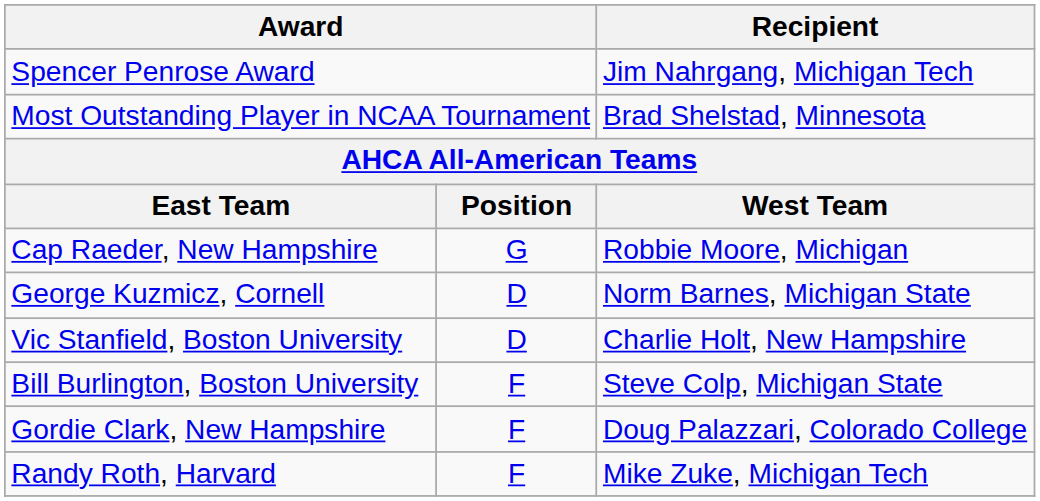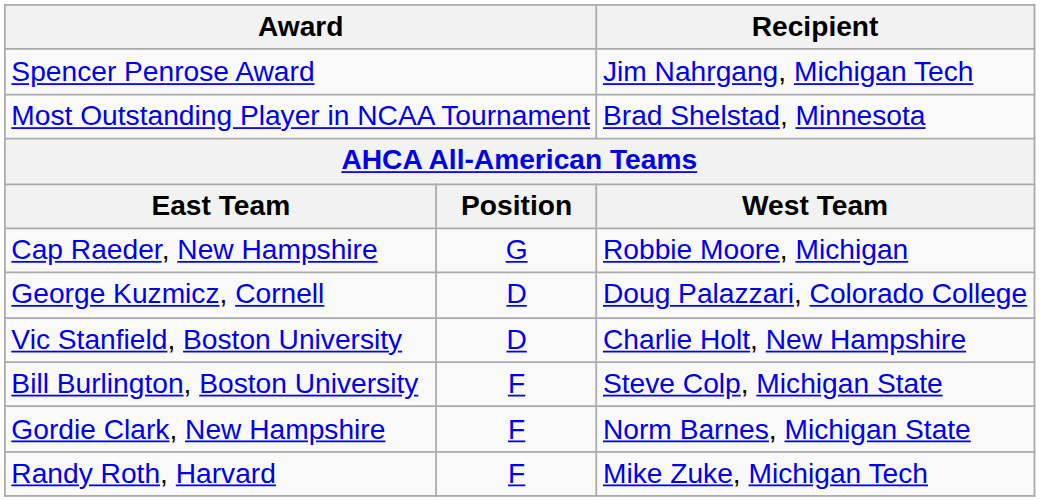George Kuzmicz, Cornell | Recipient: Norm Barnes, Michigan State -> Doug Palazzari, Colorado College
Gordie Clark, New Hampshire | Recipient: Doug Palazzari, Colorado College -> Norm Barnes, Michigan State
